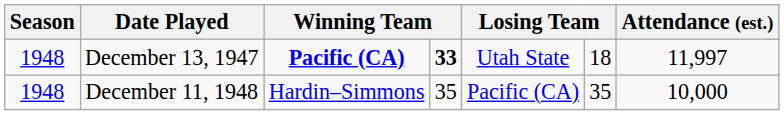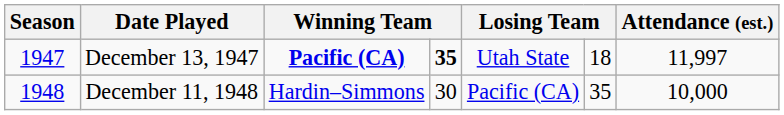December 13, 1947 | Season: 1948 -> 1947
December 13, 1947 | column 4: 33 -> 35
December 11, 1948 | column 4: 35 -> 30
